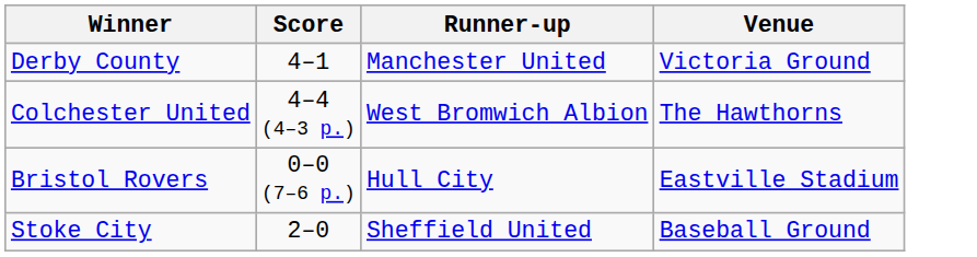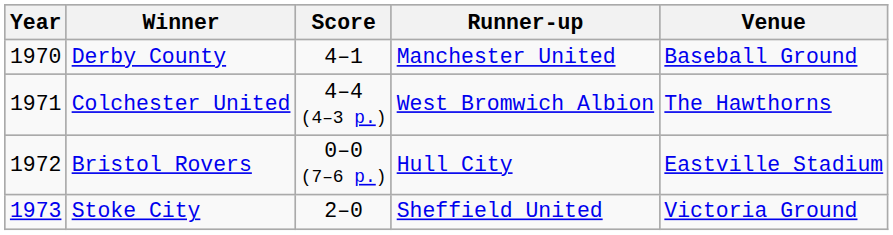+ column: Year | 1970 | 1971 | 1972 | 1973
Derby County | Venue: Victoria Ground -> Baseball Ground
Stoke City | Venue: Baseball Ground -> Victoria Ground
